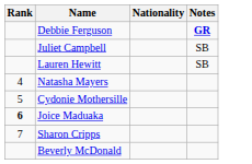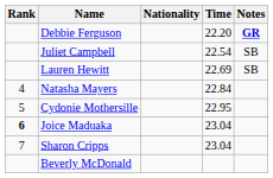+ column: Time | 22.20 | 22.54 | 22.69 | 22.84 | 22.95 | 23.04 | 23.04
